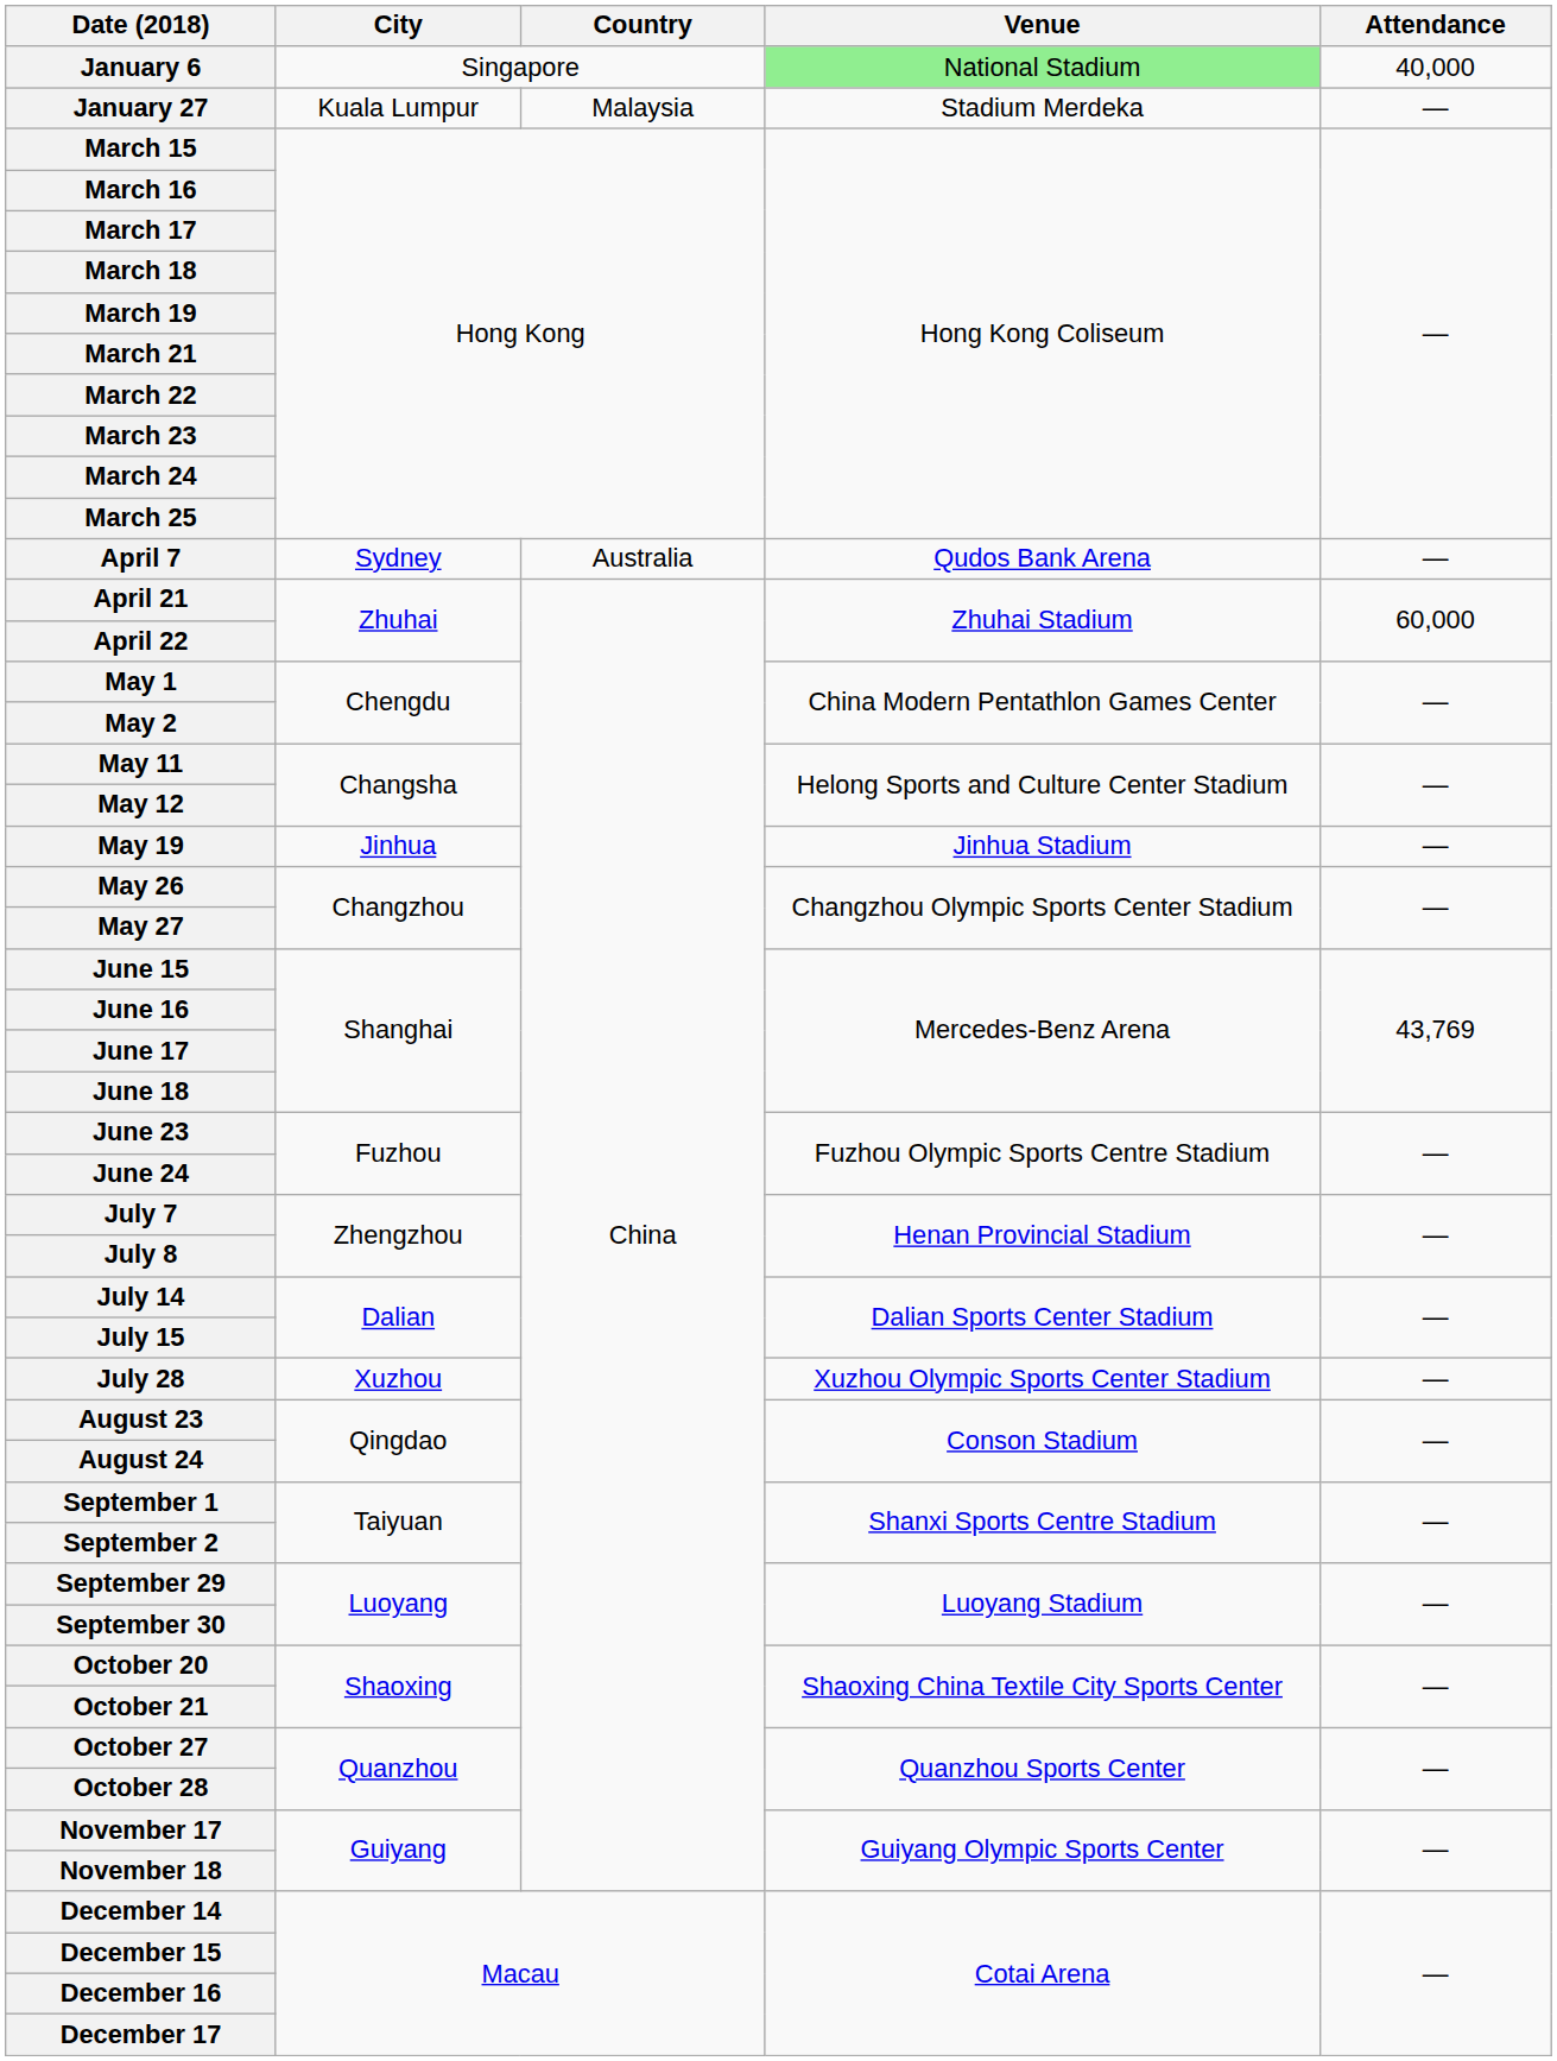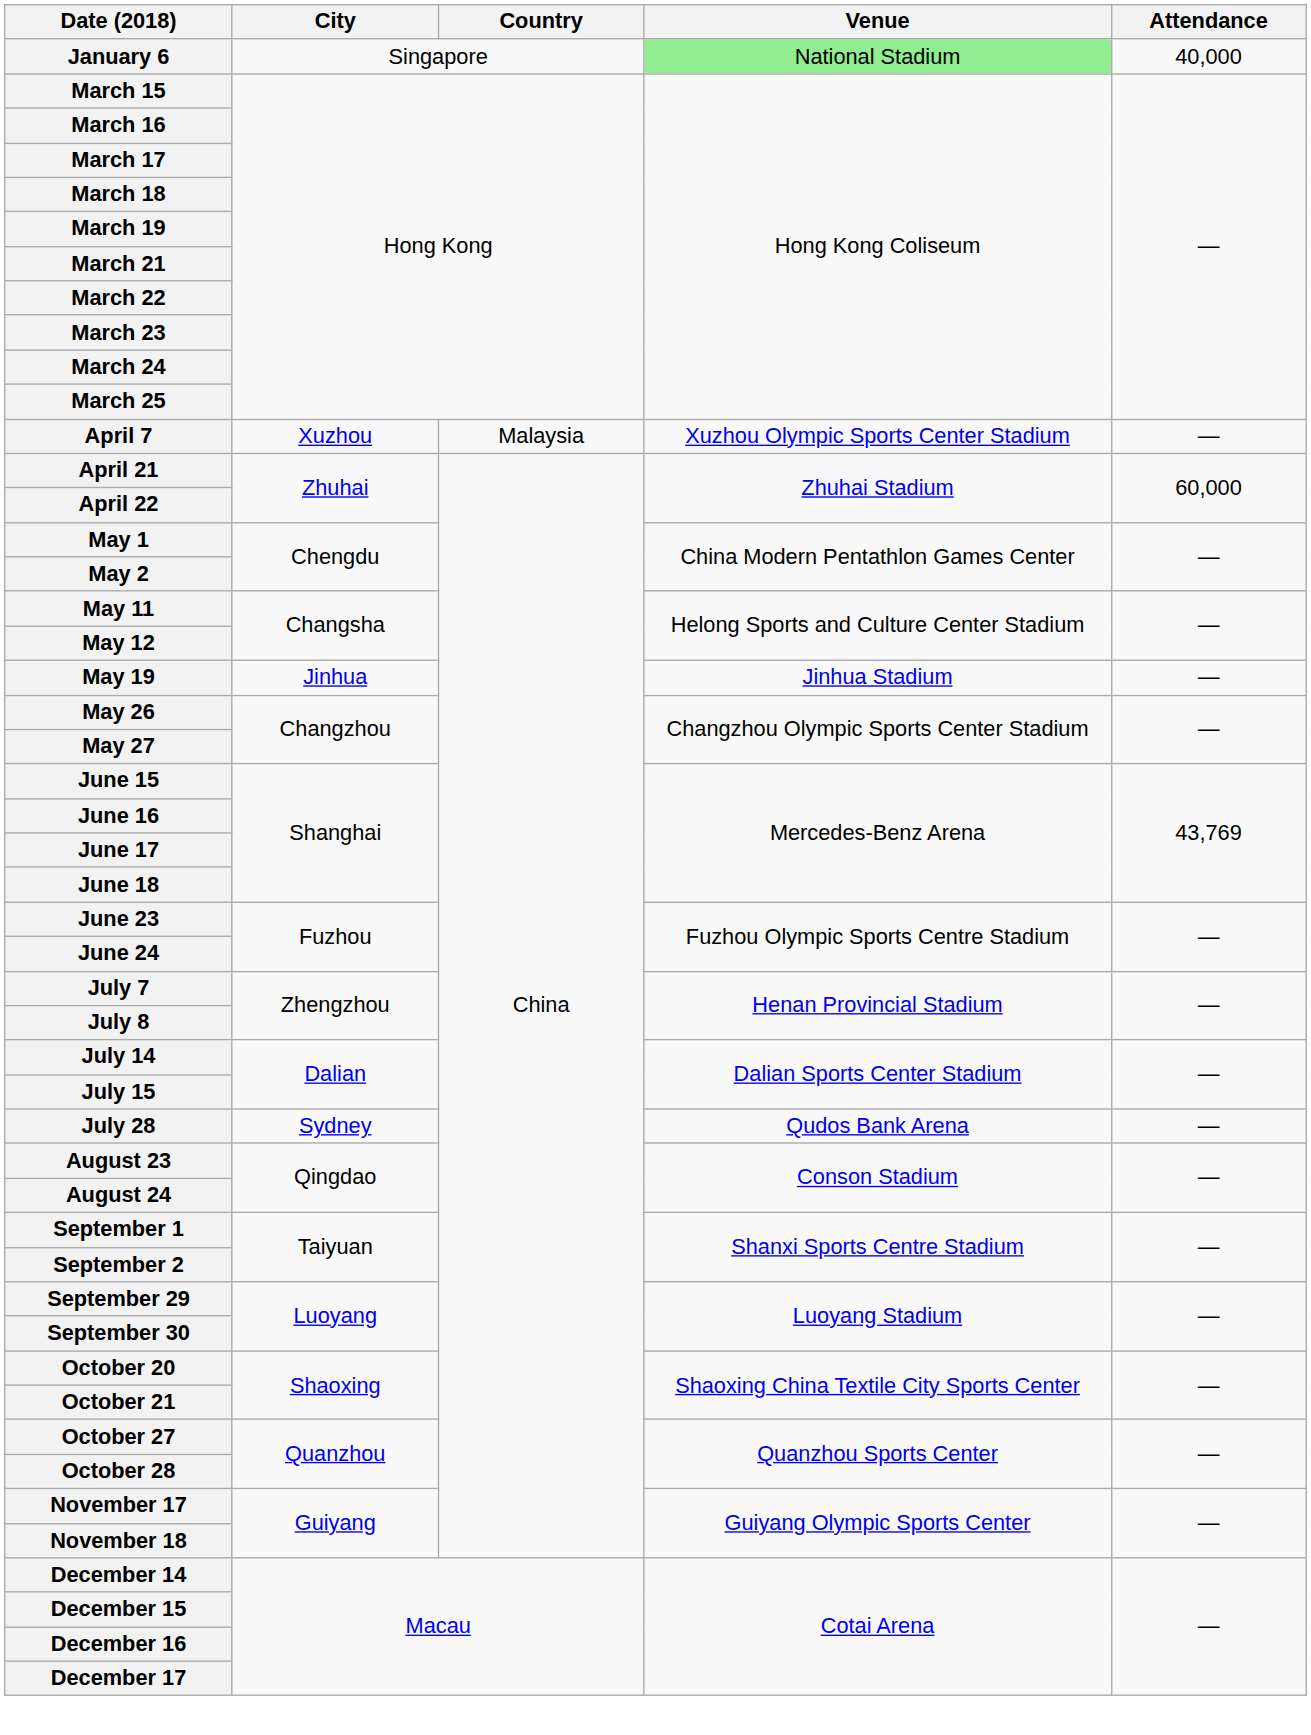- row: January 27 | Kuala Lumpur | Malaysia | Stadium Merdeka | —
April 7 | City: Sydney -> Xuzhou
April 7 | Country: Australia -> Malaysia
April 7 | Venue: Qudos Bank Arena -> Xuzhou Olympic Sports Center Stadium
July 28 | City: Xuzhou -> Sydney
July 28 | Venue: Xuzhou Olympic Sports Center Stadium -> Qudos Bank Arena
